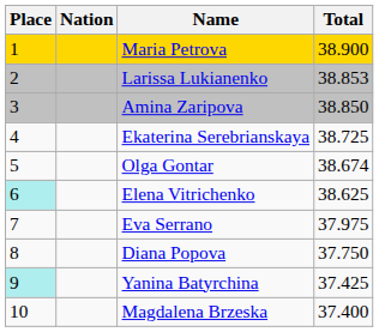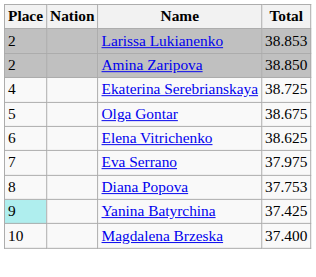- row: 1 | Maria Petrova | 38.900
Amina Zaripova | Place: 3 -> 2
Olga Gontar | Total: 38.674 -> 38.675
Elena Vitrichenko | Place: paleturquoise background -> no background
Diana Popova | Total: 37.750 -> 37.753
